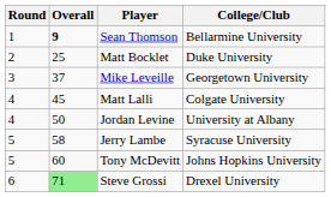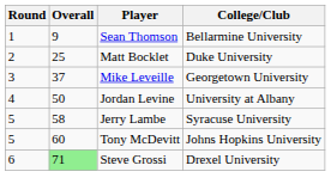Sean Thomson | Overall: bold -> normal
- row: 4 | 45 | Matt Lalli | Colgate University
